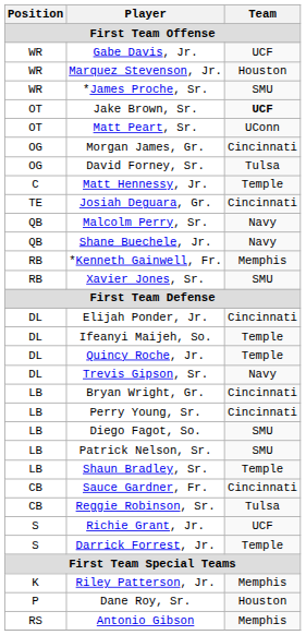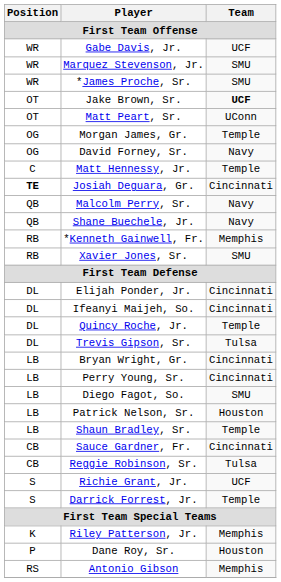Marquez Stevenson, Jr. | Team: Houston -> SMU
Morgan James, Gr. | Team: Cincinnati -> Temple
David Forney, Sr. | Team: Tulsa -> Navy
Josiah Deguara, Gr. | Position: normal -> bold
Ifeanyi Maijeh, So. | Team: Temple -> Cincinnati
Trevis Gipson, Sr. | Team: Navy -> Tulsa
Patrick Nelson, Sr. | Team: SMU -> Houston
